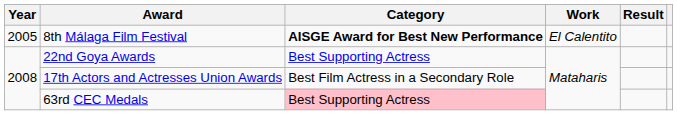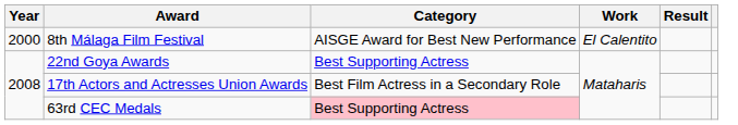8th Málaga Film Festival | Year: 2005 -> 2000
8th Málaga Film Festival | Category: bold -> normal
